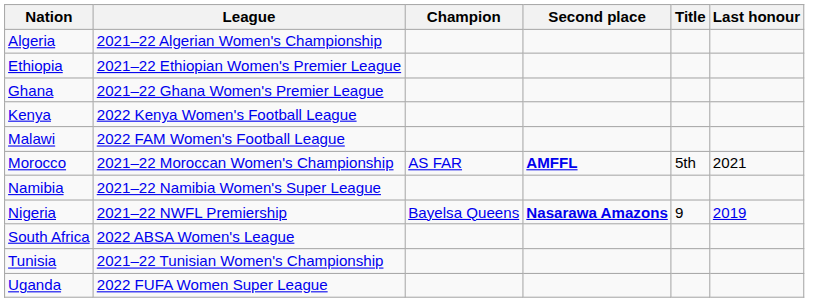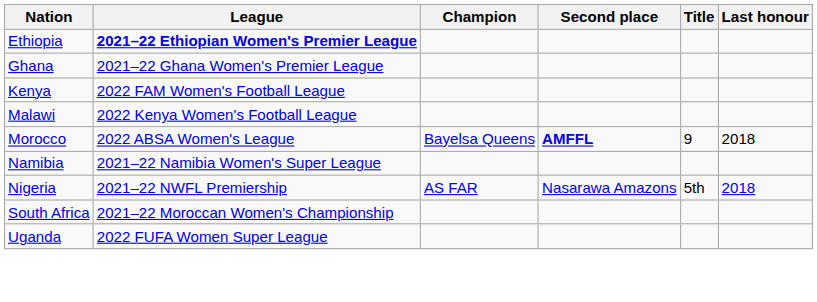- row: Algeria | 2021–22 Algerian Women's Championship
Ethiopia | League: normal -> bold
Kenya | League: 2022 Kenya Women's Football League -> 2022 FAM Women's Football League
Malawi | League: 2022 FAM Women's Football League -> 2022 Kenya Women's Football League
Morocco | League: 2021–22 Moroccan Women's Championship -> 2022 ABSA Women's League
Morocco | Champion: AS FAR -> Bayelsa Queens
Morocco | Title: 5th -> 9
Morocco | Last honour: 2021 -> 2018
Nigeria | Champion: Bayelsa Queens -> AS FAR
Nigeria | Second place: bold -> normal
Nigeria | Title: 9 -> 5th
Nigeria | Last honour: 2019 -> 2018
South Africa | League: 2022 ABSA Women's League -> 2021–22 Moroccan Women's Championship
- row: Tunisia | 2021–22 Tunisian Women's Championship
